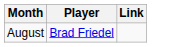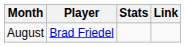+ column: Stats
